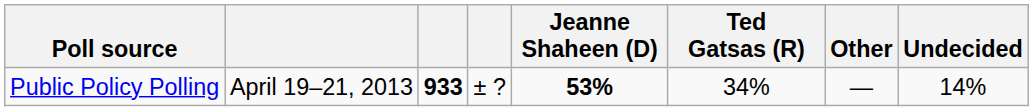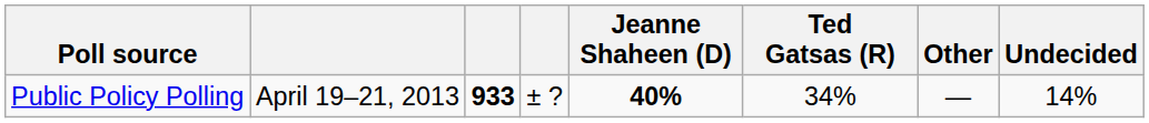Public Policy Polling | Jeanne Shaheen (D): 53% -> 40%
